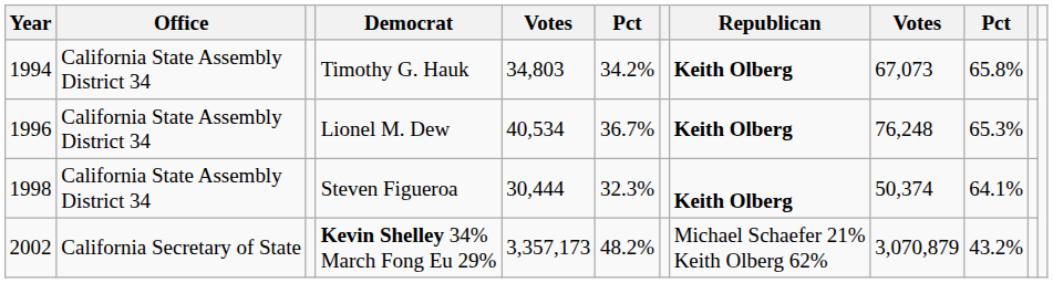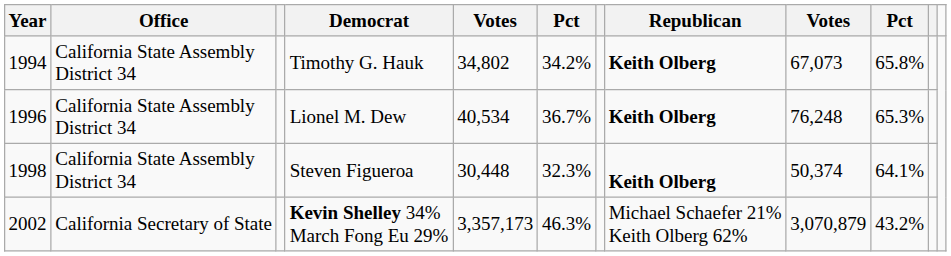Timothy G. Hauk | column 5: 34,803 -> 34,802
Steven Figueroa | column 5: 30,444 -> 30,448
Kevin Shelley 34% March Fong Eu 29% | column 6: 48.2% -> 46.3%
